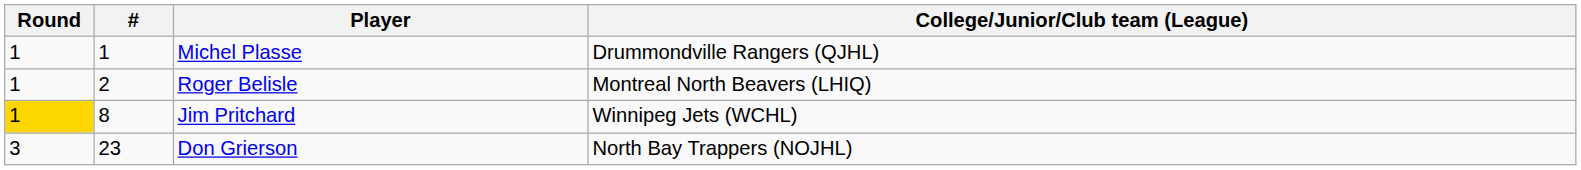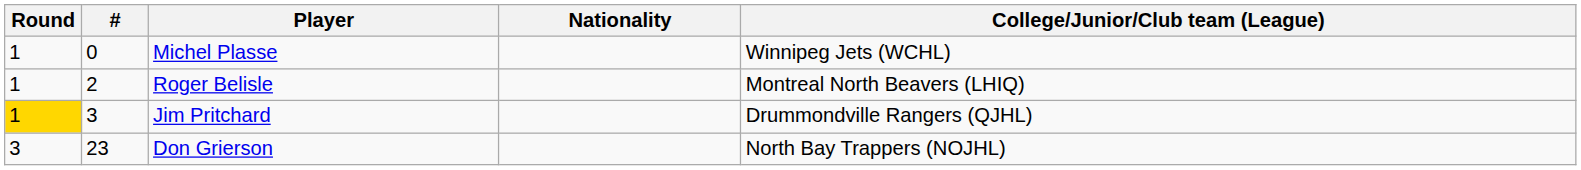+ column: Nationality
Michel Plasse | #: 1 -> 0
Michel Plasse | College/Junior/Club team (League): Drummondville Rangers (QJHL) -> Winnipeg Jets (WCHL)
Jim Pritchard | #: 8 -> 3
Jim Pritchard | College/Junior/Club team (League): Winnipeg Jets (WCHL) -> Drummondville Rangers (QJHL)
